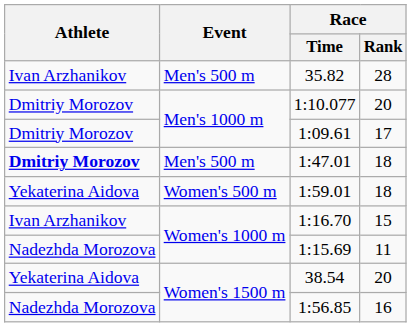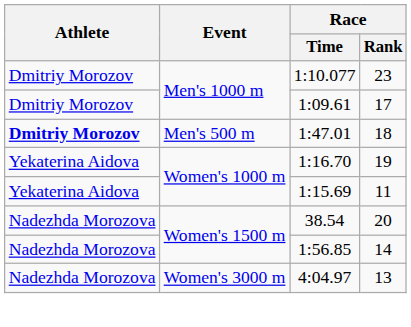- row: Ivan Arzhanikov | Men's 500 m | 35.82 | 28
1:10.077 | Race / Rank: 20 -> 23
- row: Yekaterina Aidova | Women's 500 m | 1:59.01 | 18
1:16.70 | Athlete: Ivan Arzhanikov -> Yekaterina Aidova
1:16.70 | Race / Rank: 15 -> 19
1:15.69 | Athlete: Nadezhda Morozova -> Yekaterina Aidova
38.54 | Athlete: Yekaterina Aidova -> Nadezhda Morozova
1:56.85 | Race / Rank: 16 -> 14
+ row: Nadezhda Morozova | Women's 3000 m | 4:04.97 | 13
